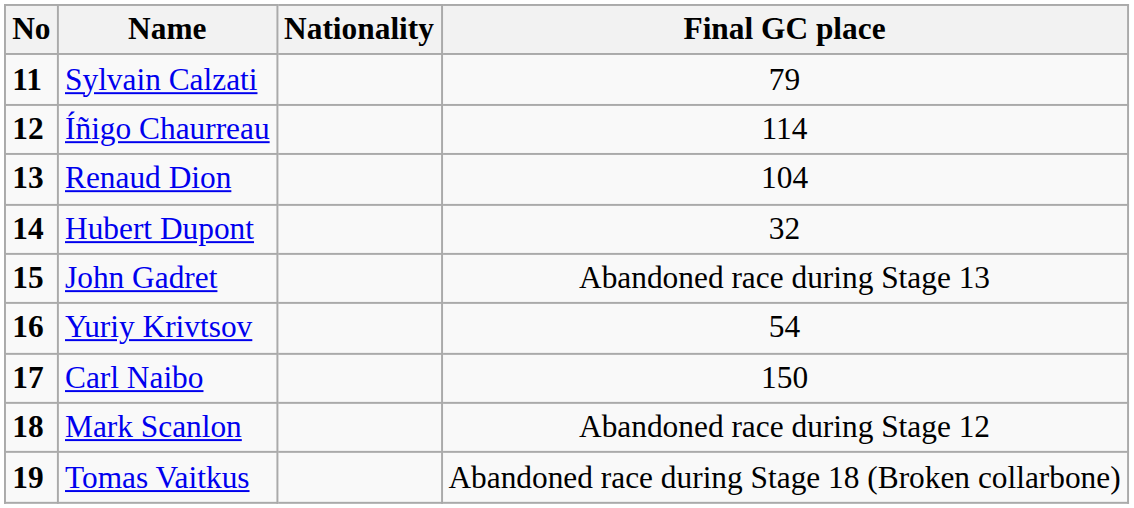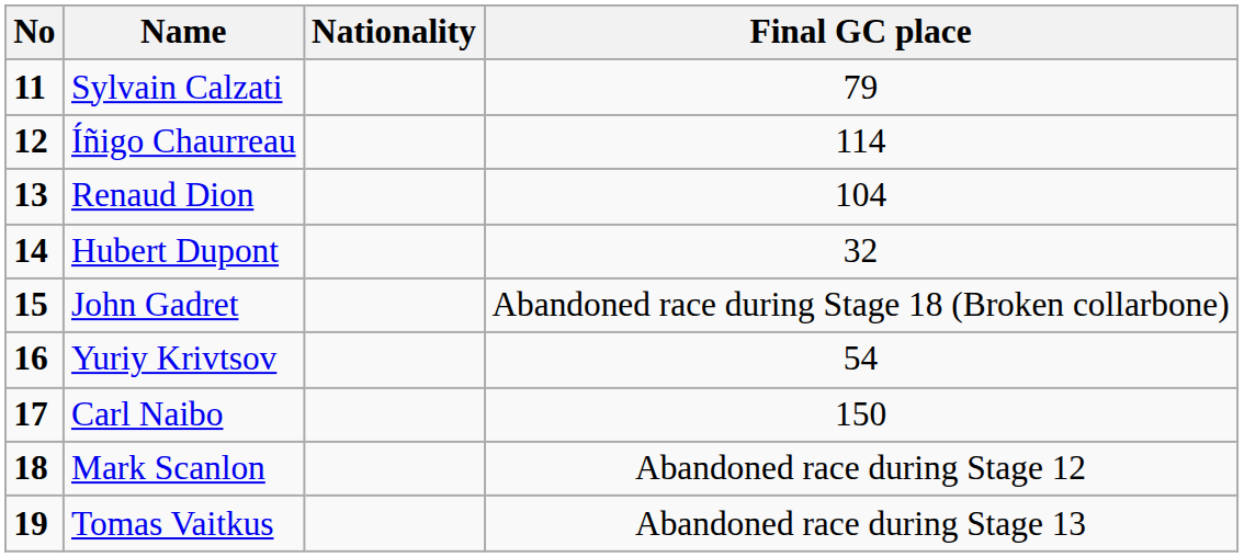John Gadret | Final GC place: Abandoned race during Stage 13 -> Abandoned race during Stage 18 (Broken collarbone)
Tomas Vaitkus | Final GC place: Abandoned race during Stage 18 (Broken collarbone) -> Abandoned race during Stage 13
